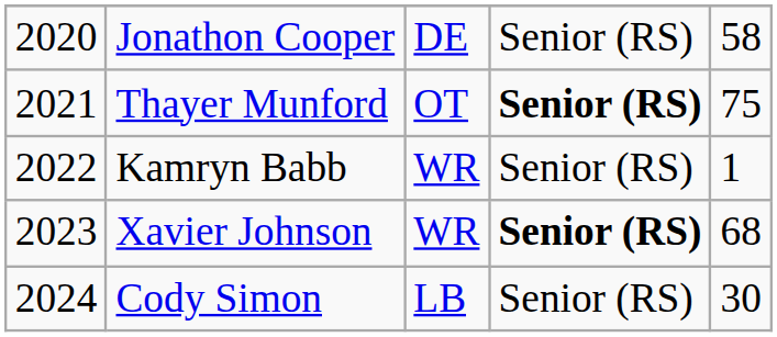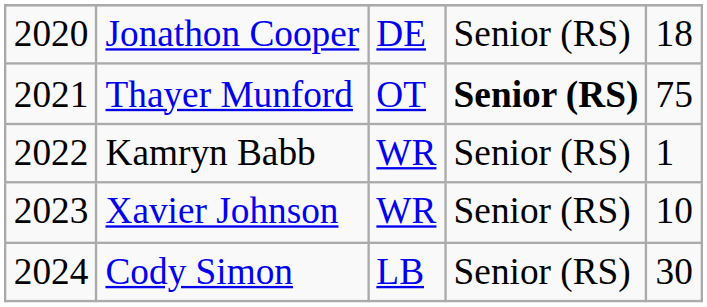Jonathon Cooper | column 5: 58 -> 18
Xavier Johnson | column 4: bold -> normal
Xavier Johnson | column 5: 68 -> 10
